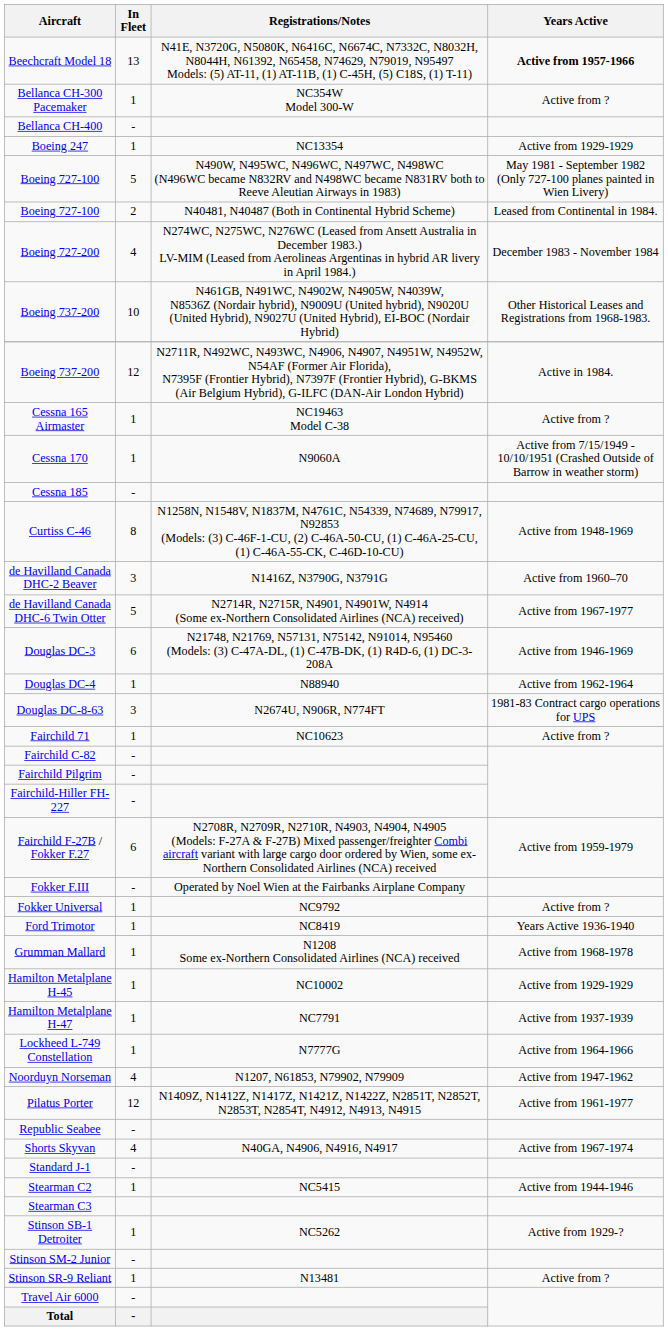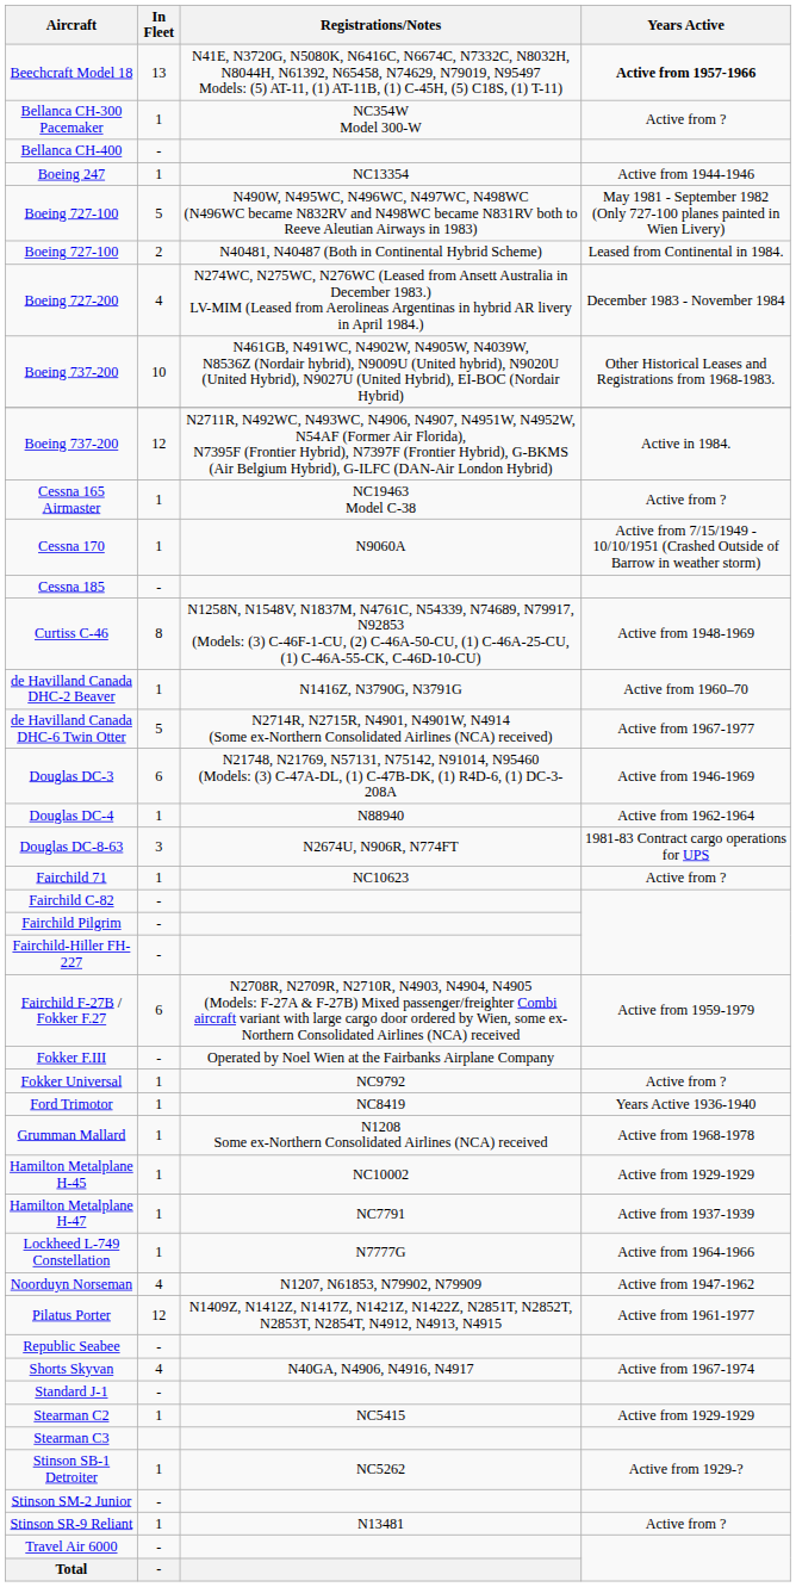Boeing 247 | Years Active: Active from 1929-1929 -> Active from 1944-1946
de Havilland Canada DHC-2 Beaver | In Fleet: 3 -> 1
Stearman C2 | Years Active: Active from 1944-1946 -> Active from 1929-1929
